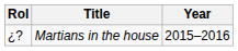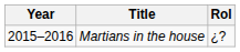columns swapped: Year <-> Rol
